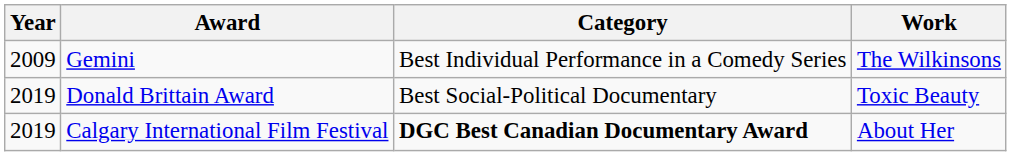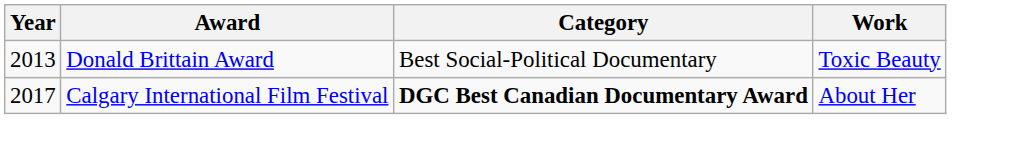- row: 2009 | Gemini | Best Individual Performance in a Comedy Series | The Wilkinsons
Donald Brittain Award | Year: 2019 -> 2013
Calgary International Film Festival | Year: 2019 -> 2017
